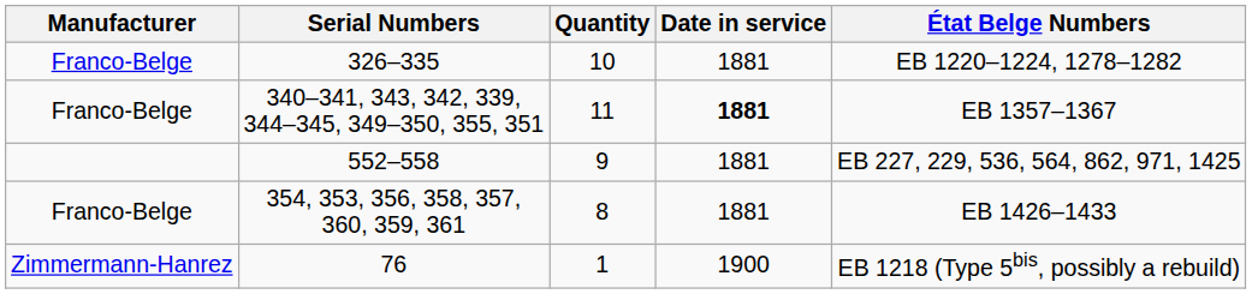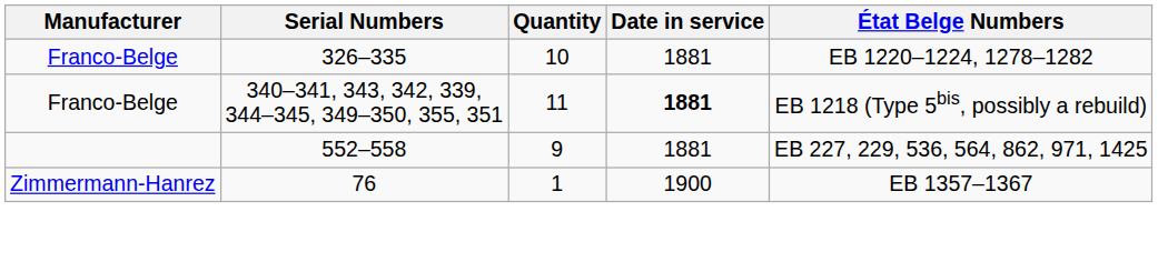340–341, 343, 342, 339, 344–345, 349–350, 355, 351 | État Belge Numbers: EB 1357–1367 -> EB 1218 (Type 5bis, possibly a rebuild)
- row: Franco-Belge | 354, 353, 356, 358, 357, 360, 359, 361 | 8 | 1881 | EB 1426–1433
76 | État Belge Numbers: EB 1218 (Type 5bis, possibly a rebuild) -> EB 1357–1367
